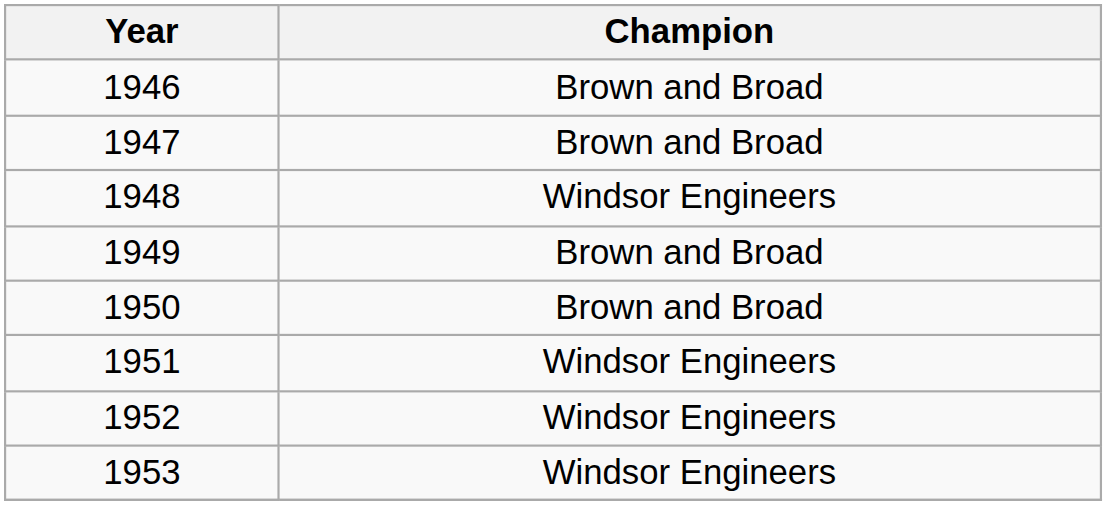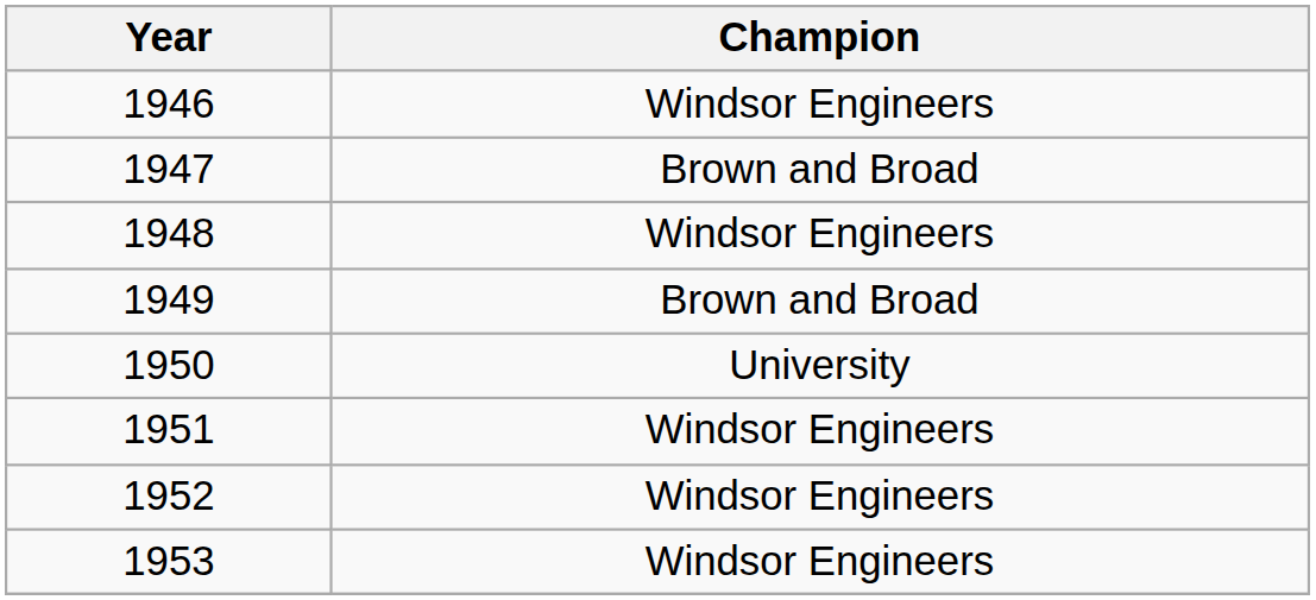1946 | Champion: Brown and Broad -> Windsor Engineers
1950 | Champion: Brown and Broad -> University
